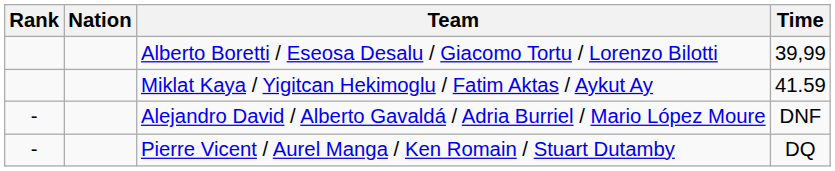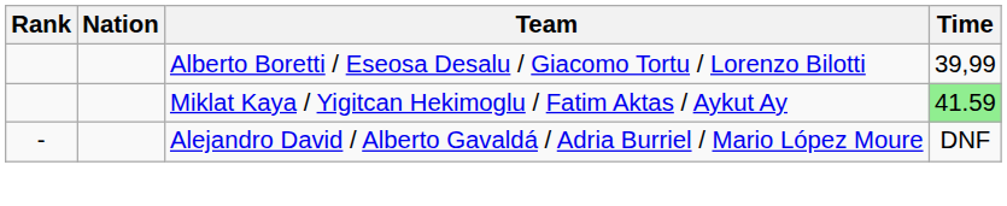Miklat Kaya / Yigitcan Hekimoglu / Fatim Aktas / Aykut Ay | Time: no background -> lightgreen background
- row: - | Pierre Vicent / Aurel Manga / Ken Romain / Stuart Dutamby | DQ
